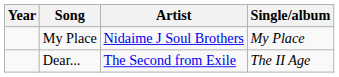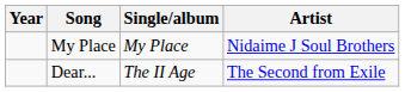columns swapped: Artist <-> Single/album
